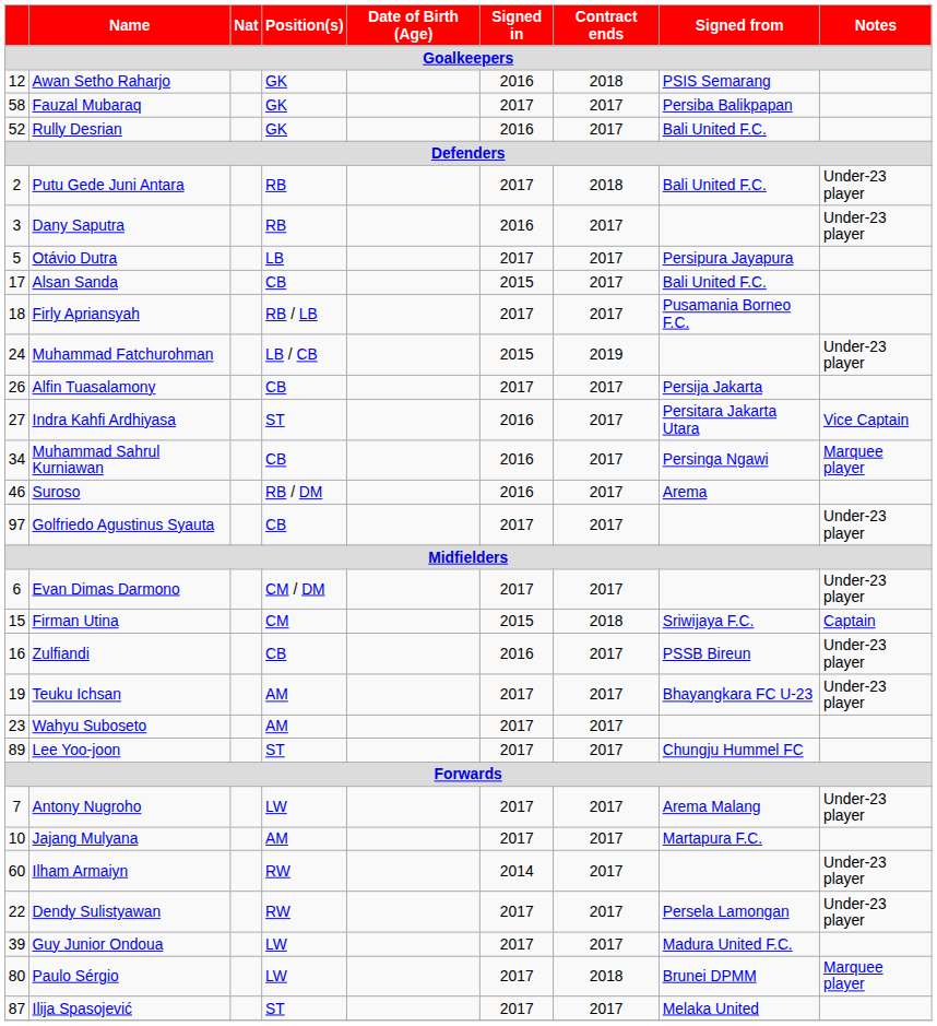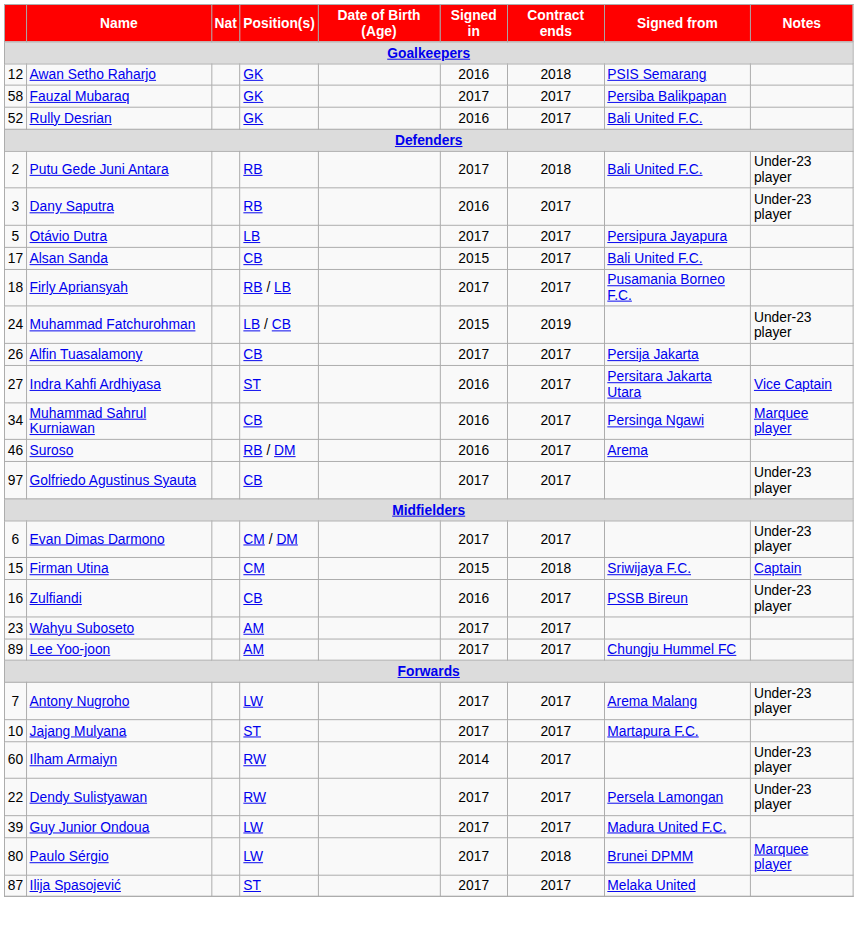- row: 19 | Teuku Ichsan | AM | 2017 | 2017 | Bhayangkara FC U-23 | Under-23 player
Lee Yoo-joon | Position(s): ST -> AM
Jajang Mulyana | Position(s): AM -> ST
